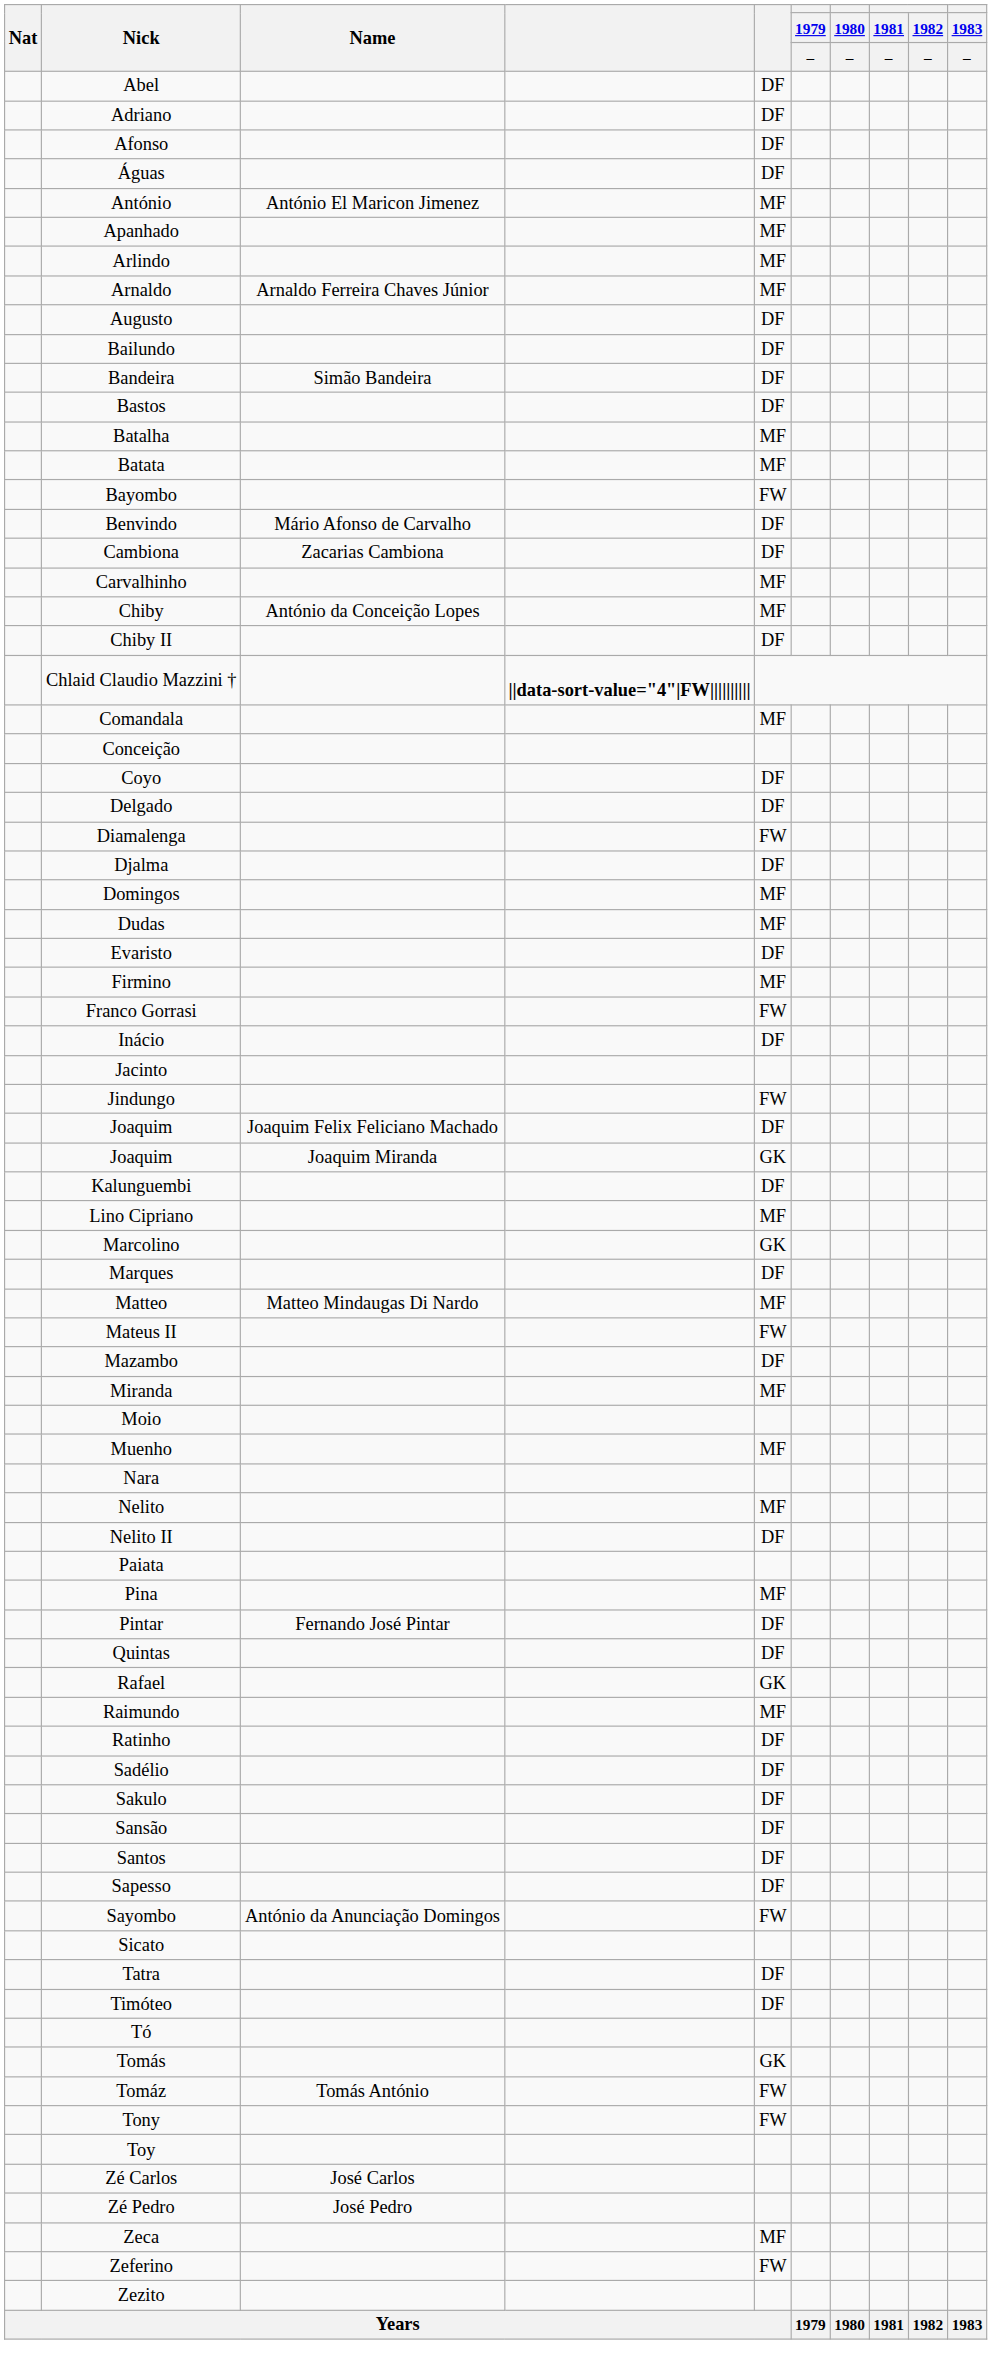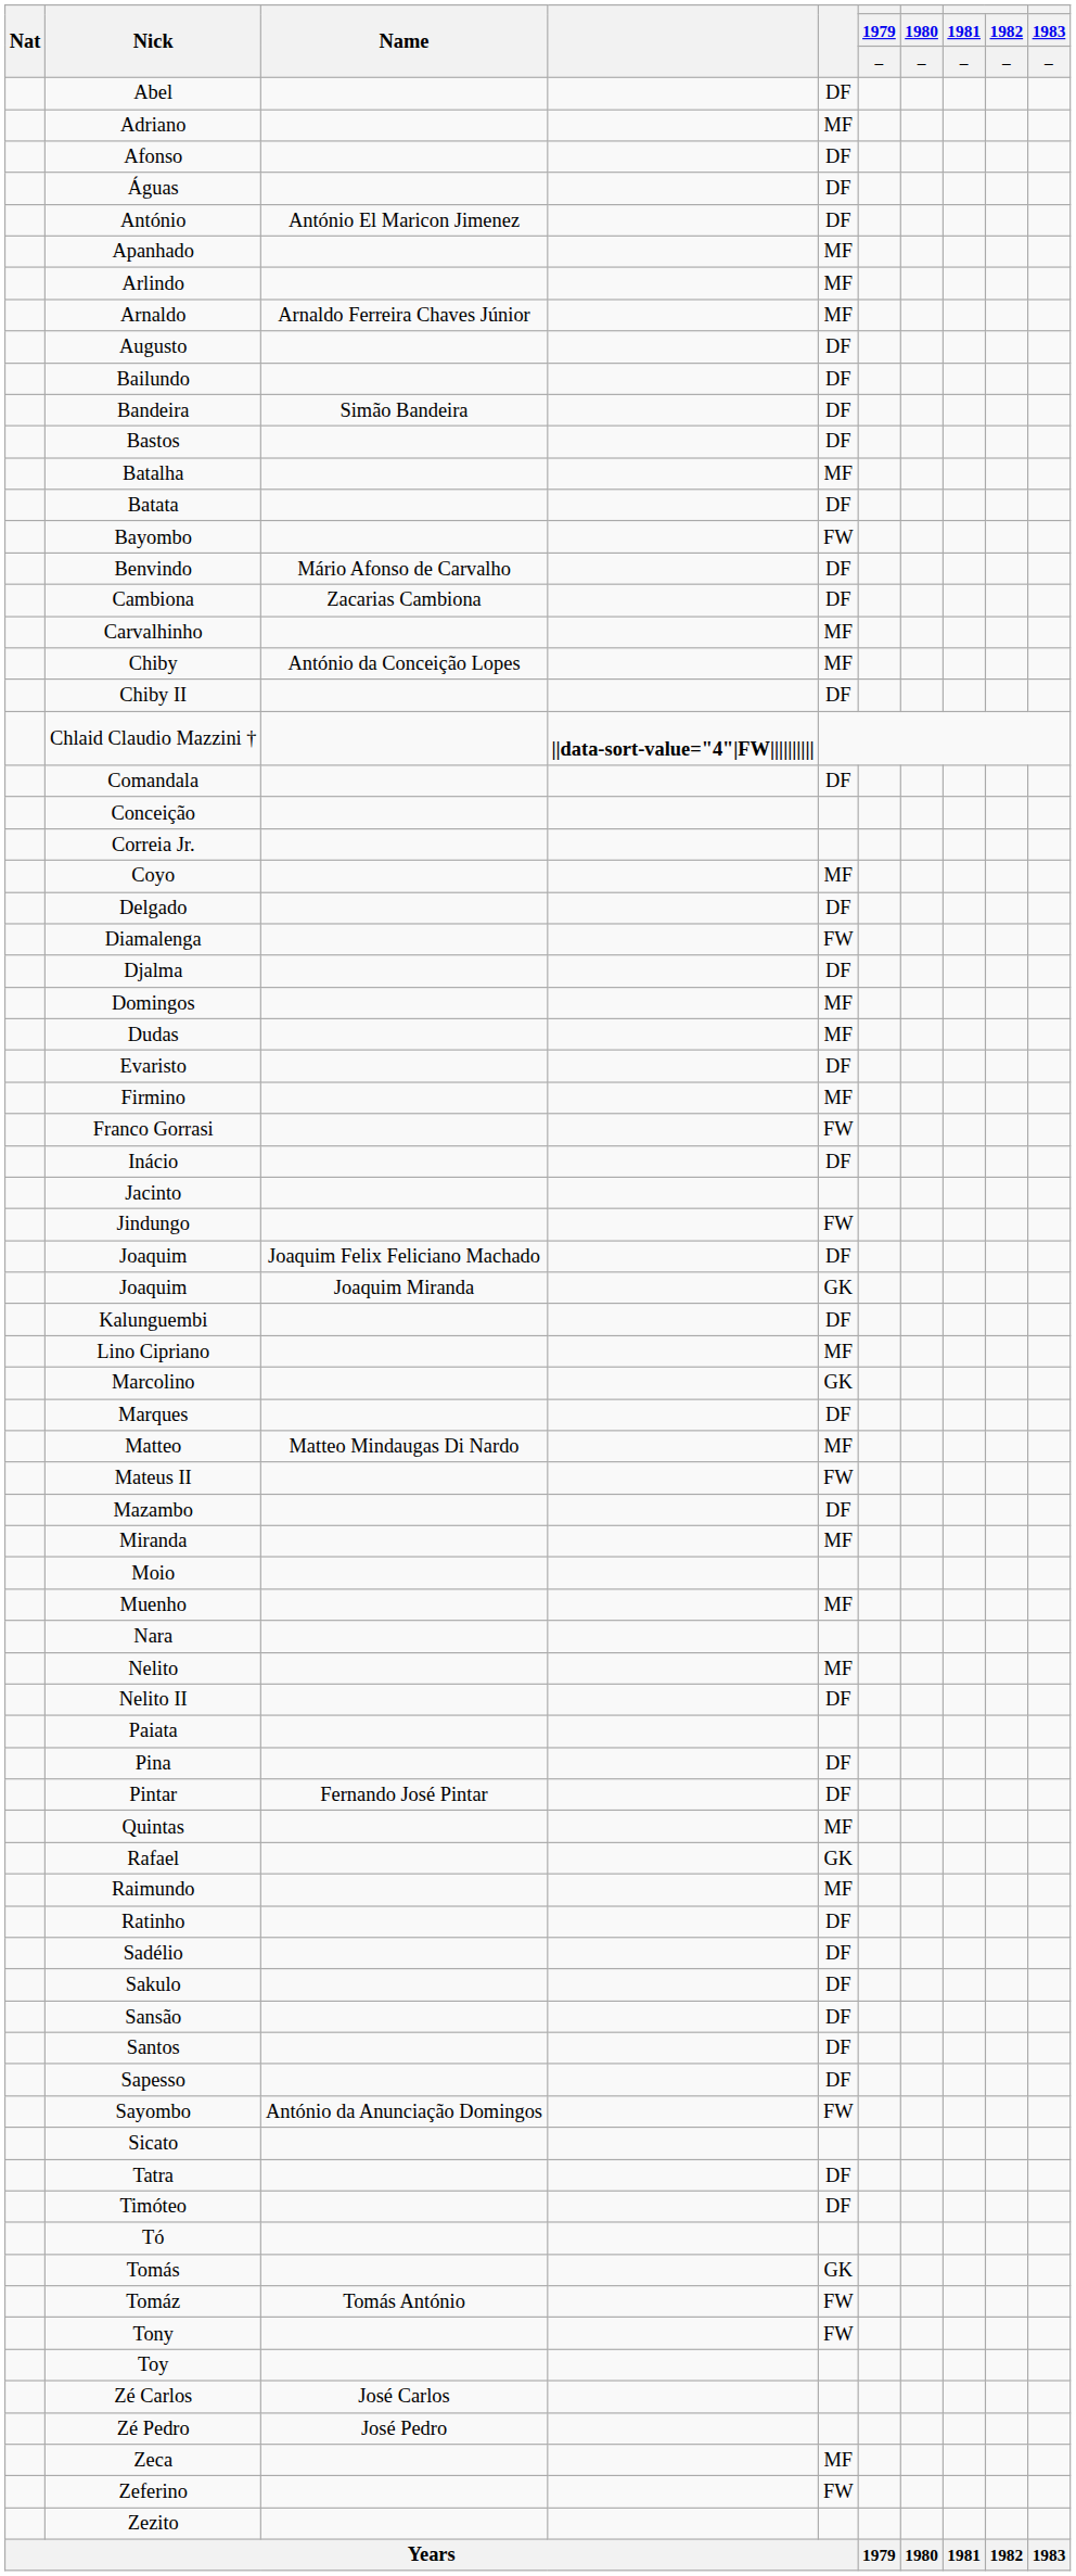Adriano | column 5: DF -> MF
António | column 5: MF -> DF
Batata | column 5: MF -> DF
Comandala | column 5: MF -> DF
+ row: Correia Jr.
Coyo | column 5: DF -> MF
Pina | column 5: MF -> DF
Quintas | column 5: DF -> MF
